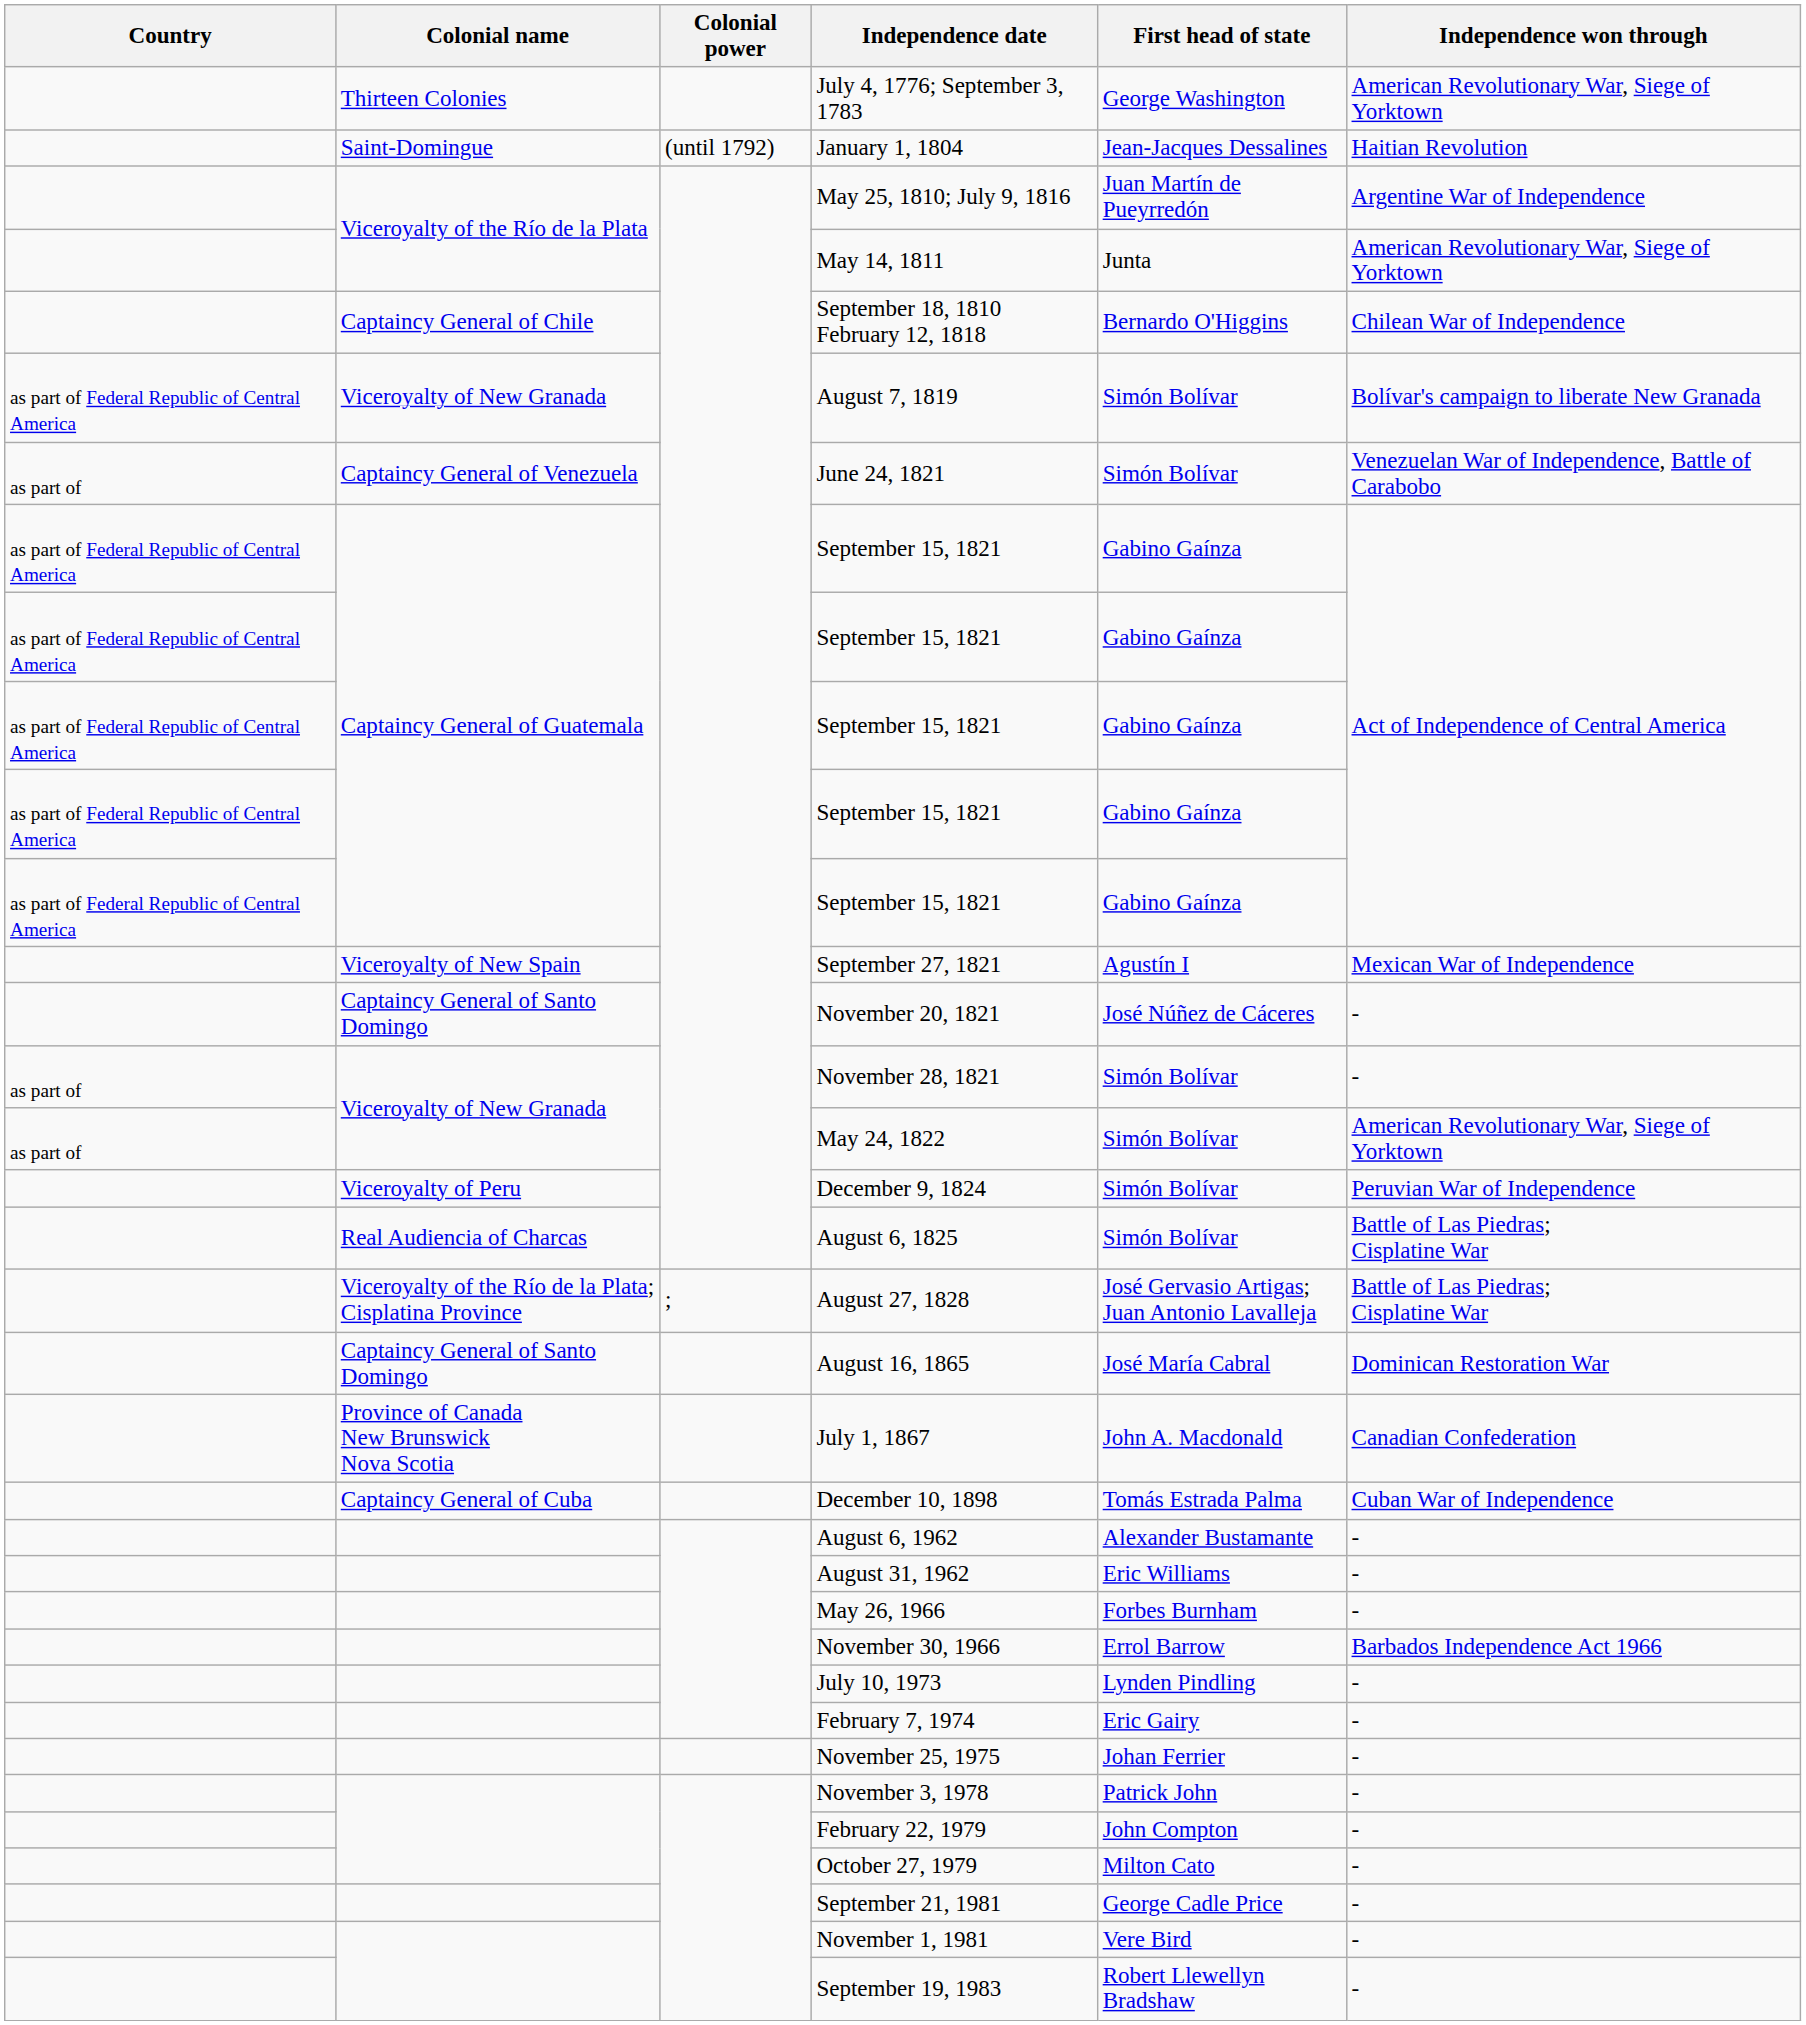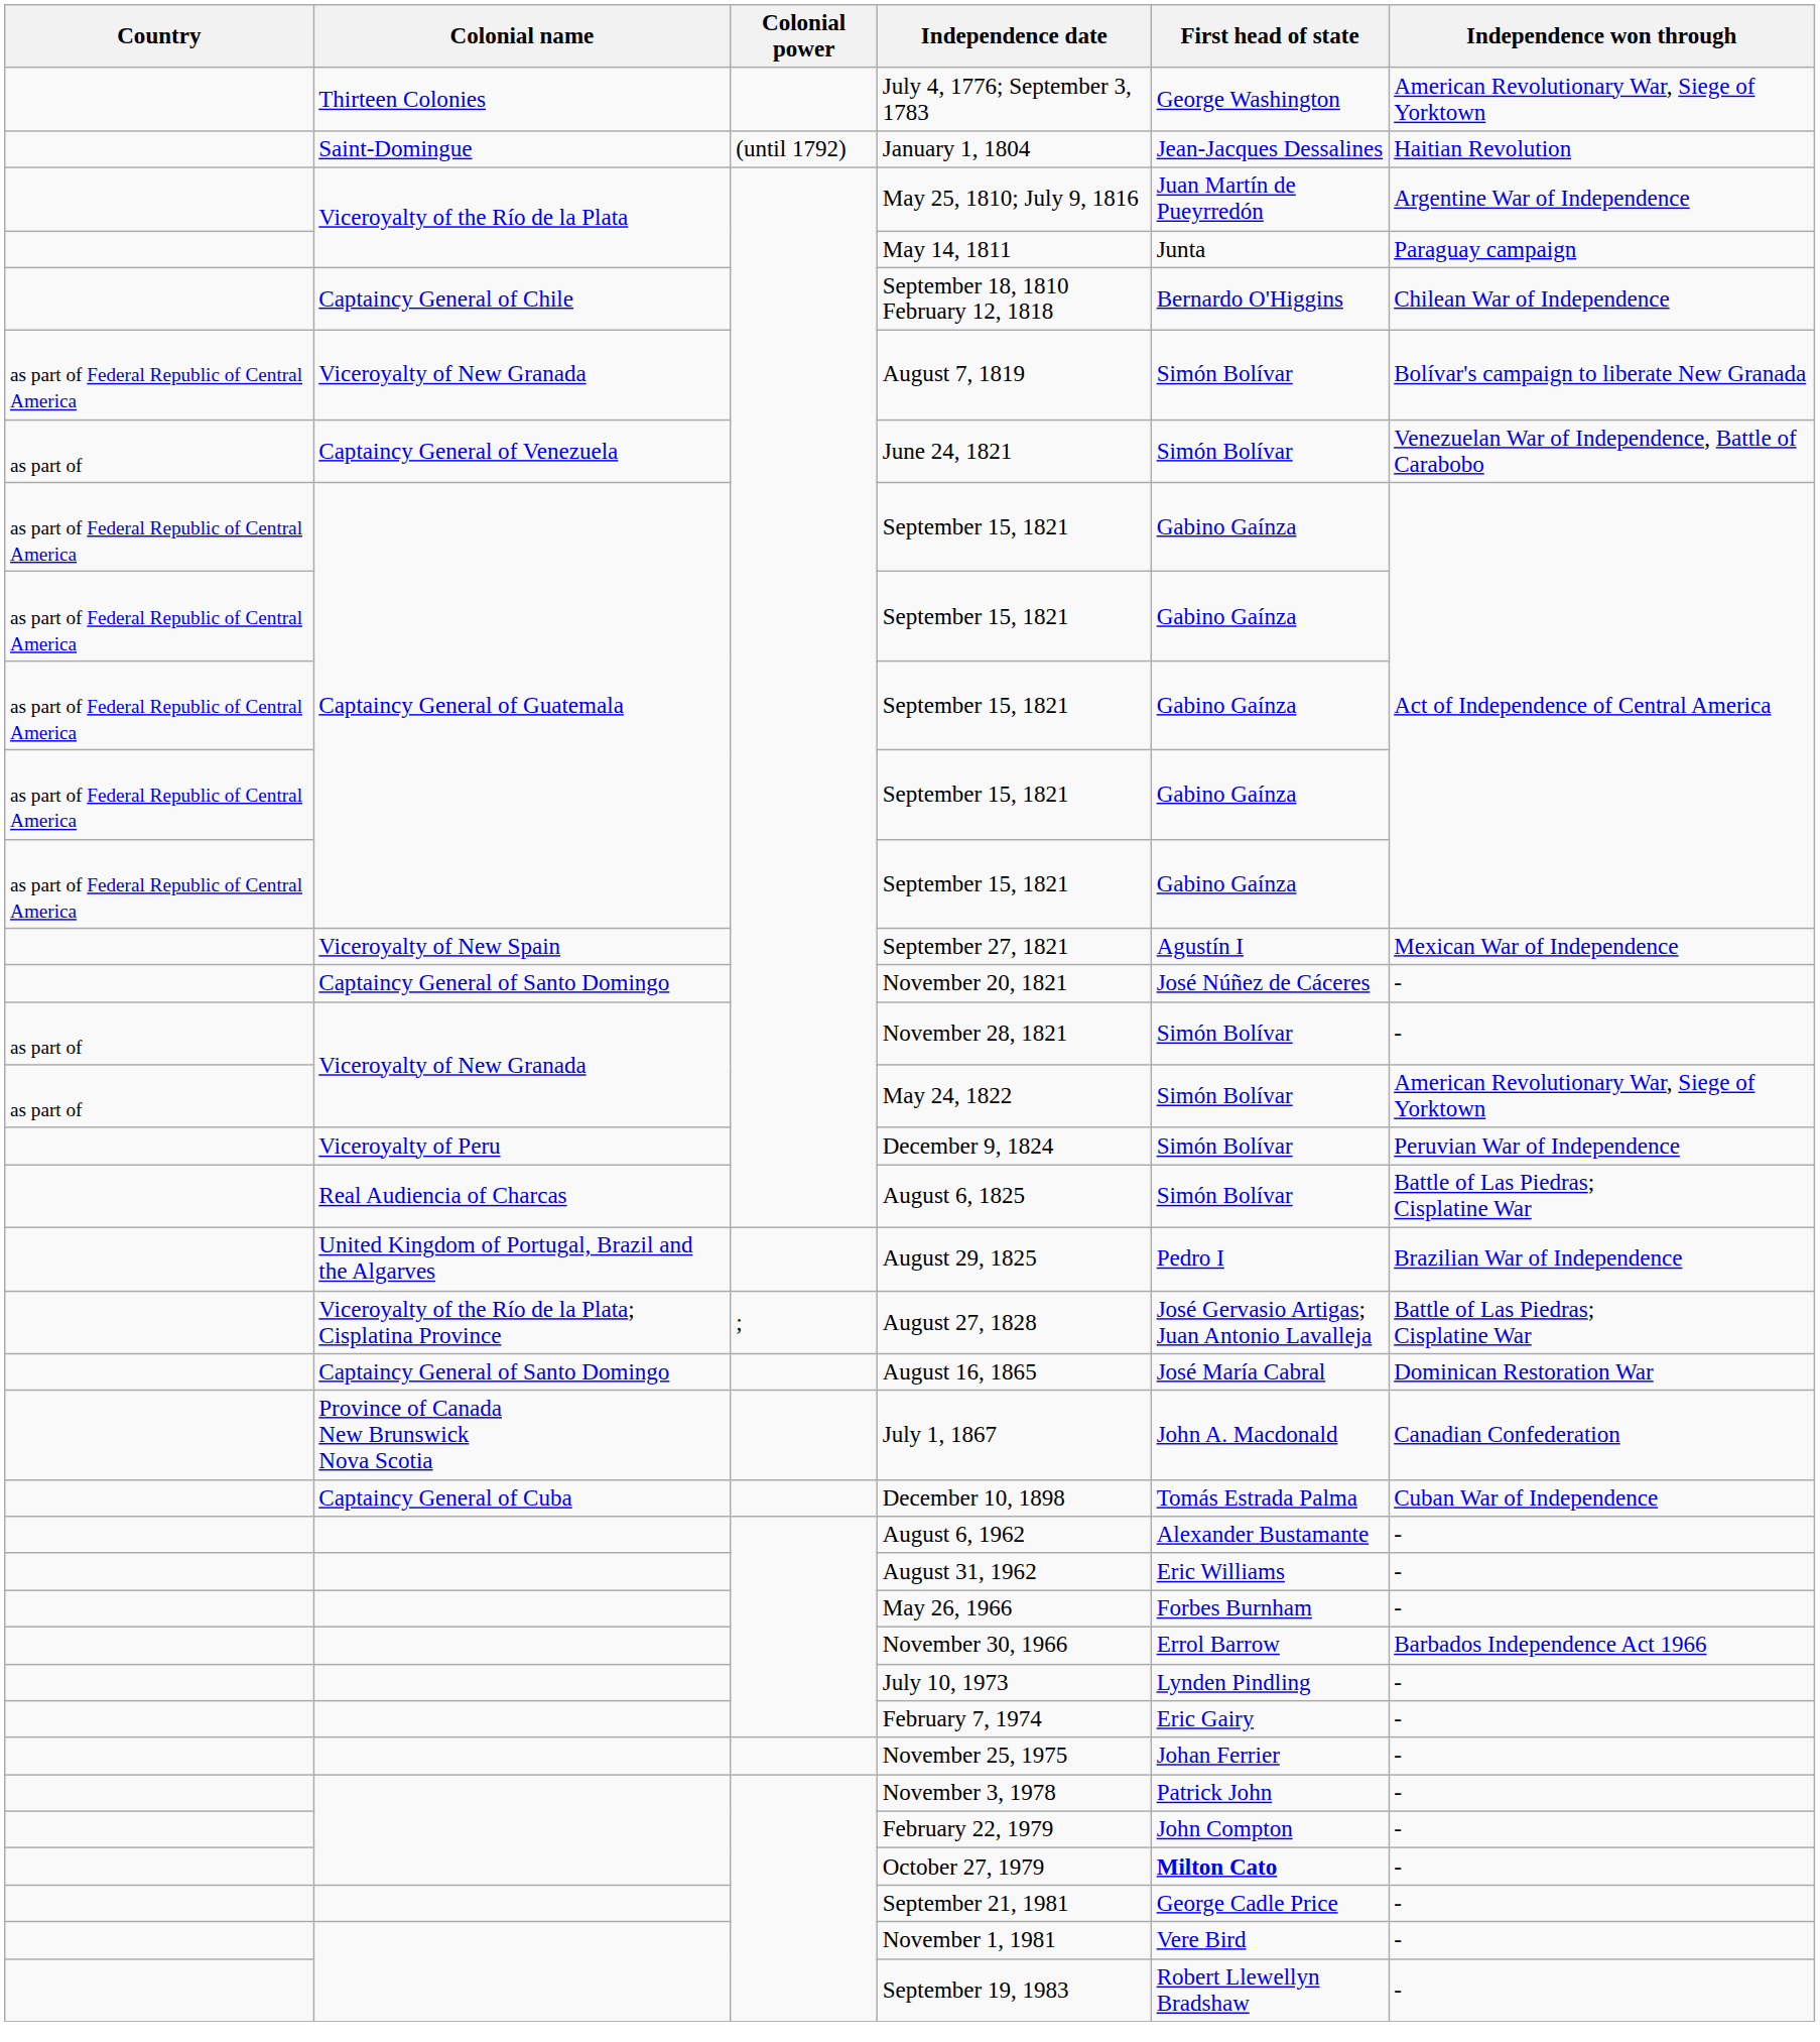May 14, 1811 | Independence won through: American Revolutionary War, Siege of Yorktown -> Paraguay campaign
+ row: United Kingdom of Portugal, Brazil and the Algarves | August 29, 1825 | Pedro I | Brazilian War of Independence
October 27, 1979 | First head of state: normal -> bold
